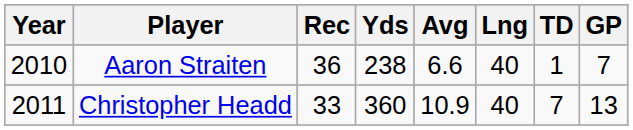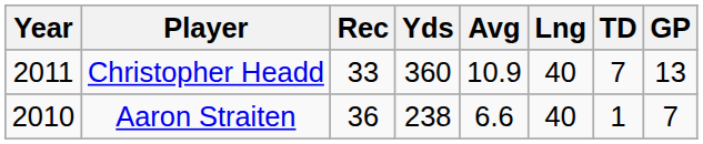rows swapped: Aaron Straiten <-> Christopher Headd
